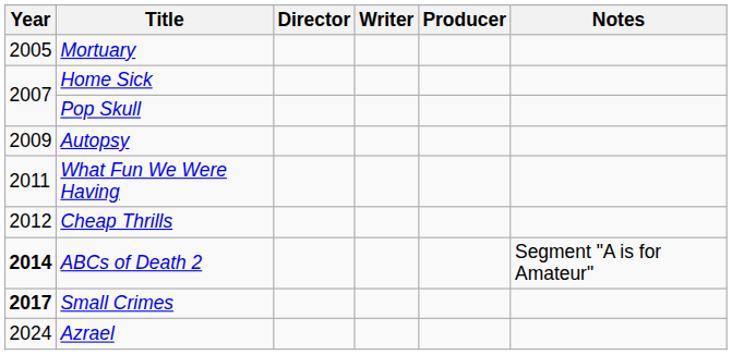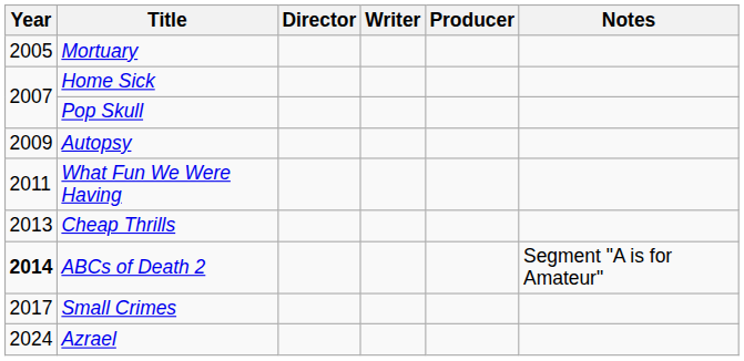Cheap Thrills | Year: 2012 -> 2013
Small Crimes | Year: bold -> normal
